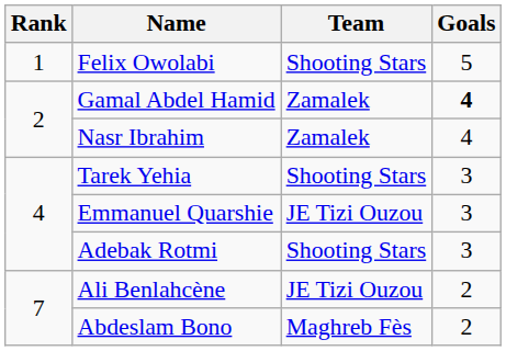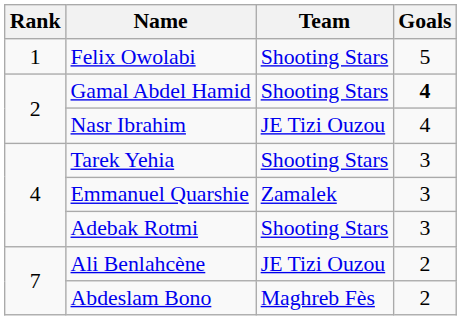Gamal Abdel Hamid | Team: Zamalek -> Shooting Stars
Nasr Ibrahim | Team: Zamalek -> JE Tizi Ouzou
Emmanuel Quarshie | Team: JE Tizi Ouzou -> Zamalek
